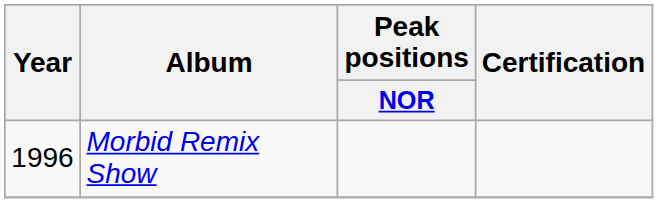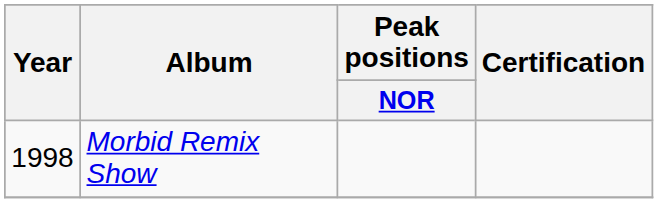Morbid Remix Show | Year: 1996 -> 1998
